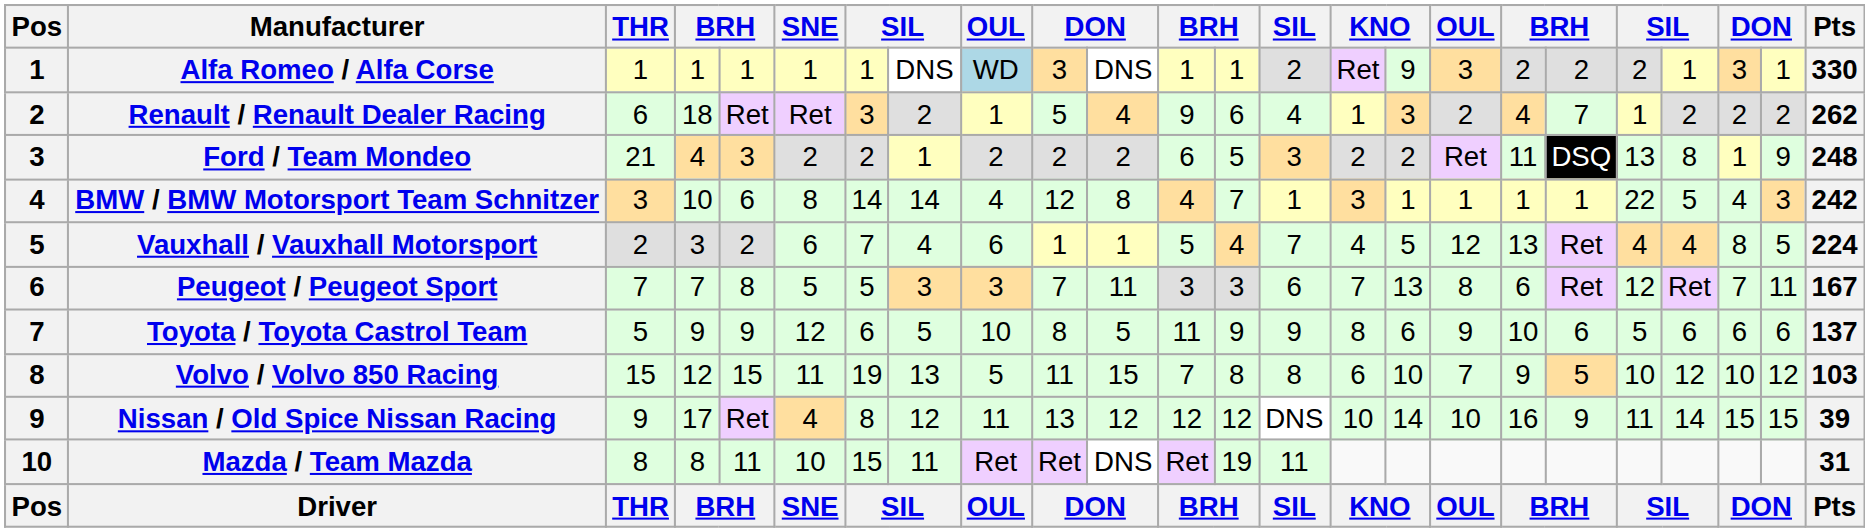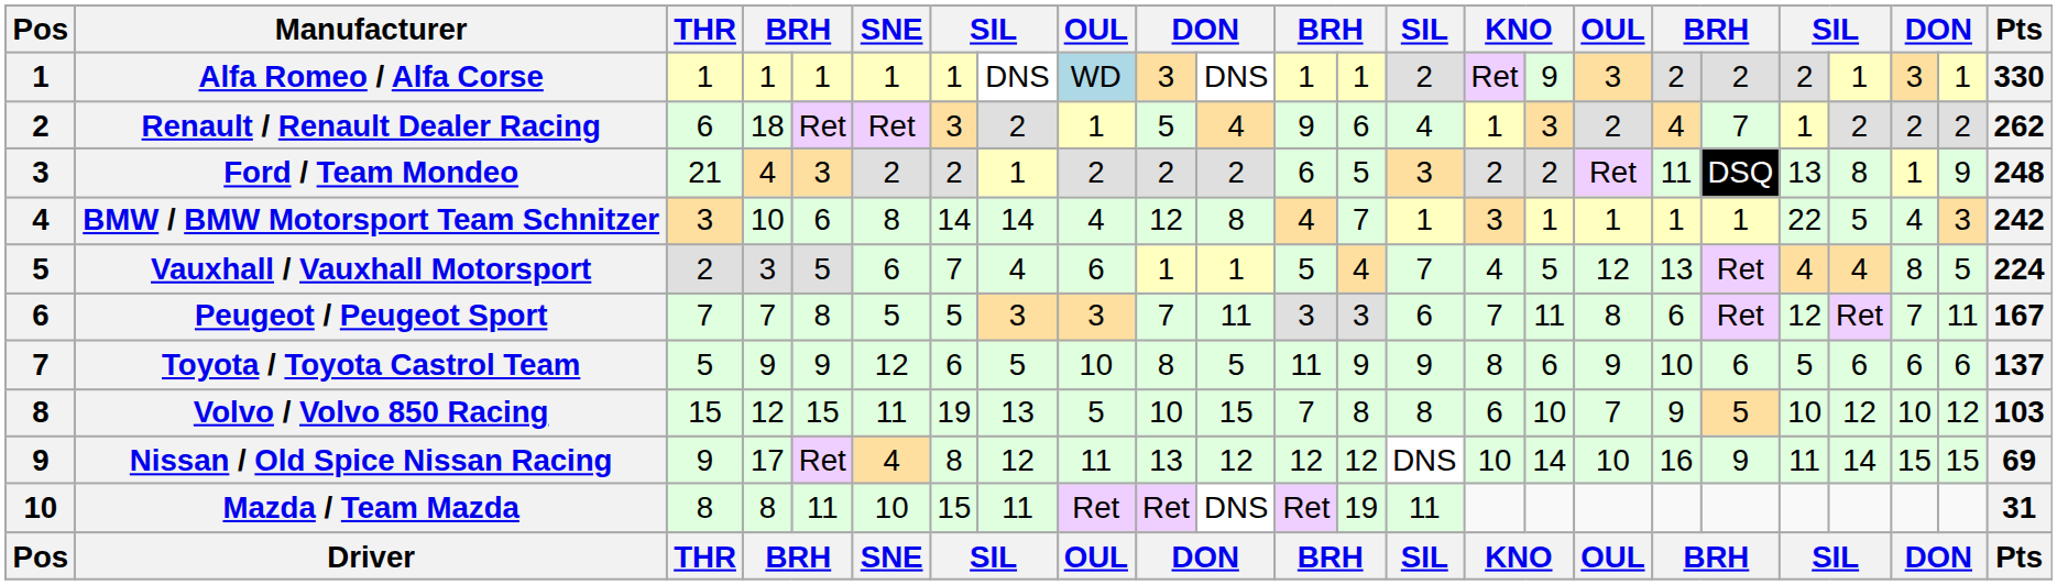Vauxhall / Vauxhall Motorsport | column 5: 2 -> 5
Peugeot / Peugeot Sport | column 16: 13 -> 11
Volvo / Volvo 850 Racing | column 10: 11 -> 10
Nissan / Old Spice Nissan Racing | Pts: 39 -> 69
